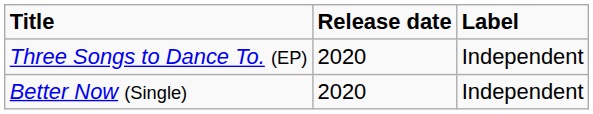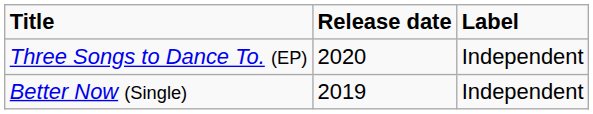Better Now (Single) | Release date: 2020 -> 2019
